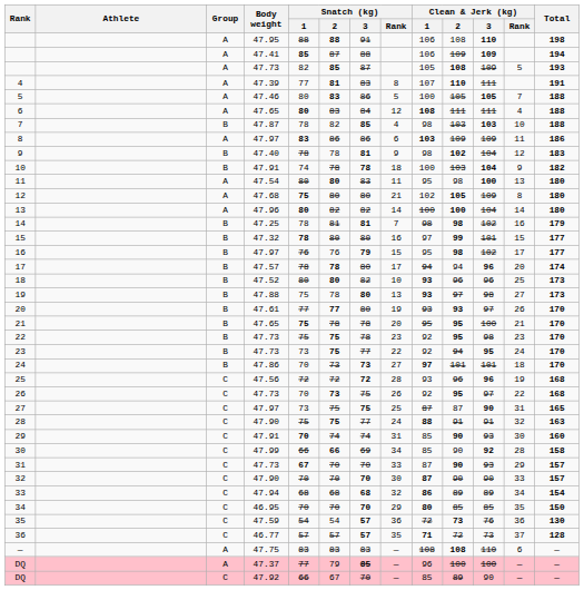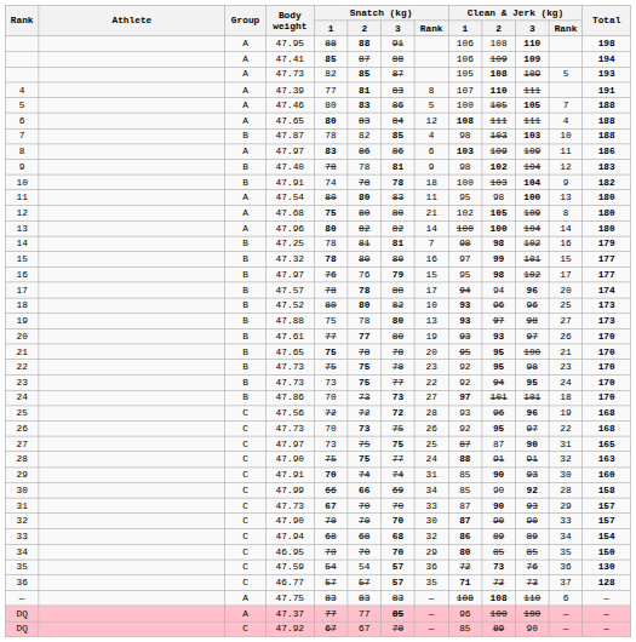DQ / 47.37 | Snatch (kg) / 2: 79 -> 77
DQ / 47.92 | Snatch (kg) / 1: 66 -> 67
